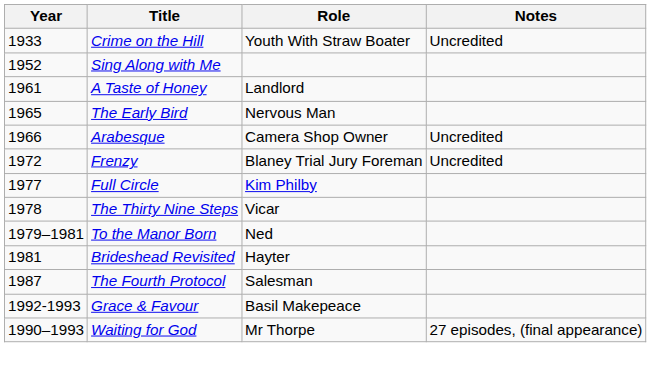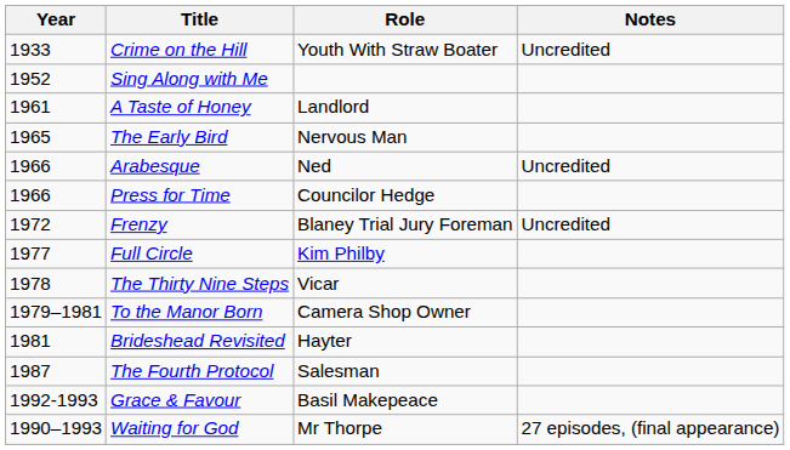Arabesque | Role: Camera Shop Owner -> Ned
+ row: 1966 | Press for Time | Councilor Hedge
To the Manor Born | Role: Ned -> Camera Shop Owner
